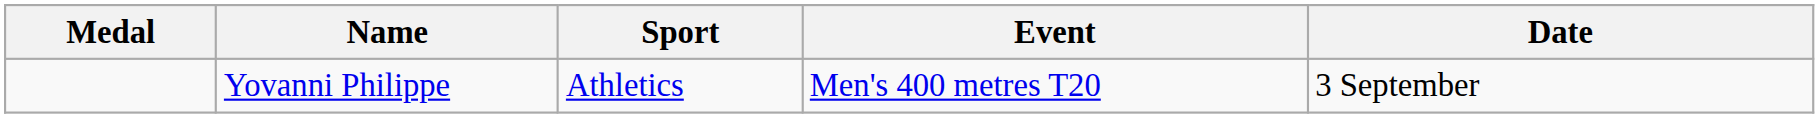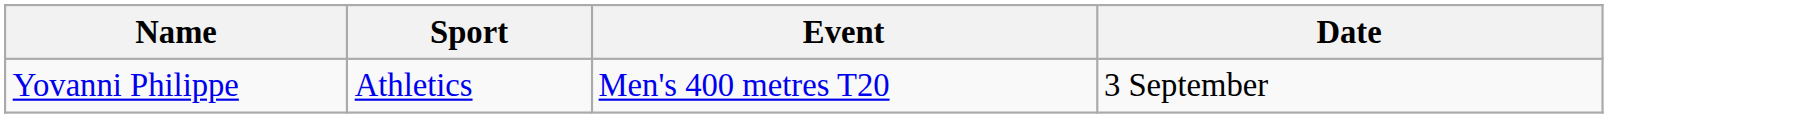- column: Medal
